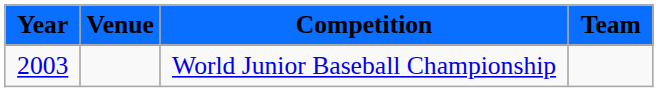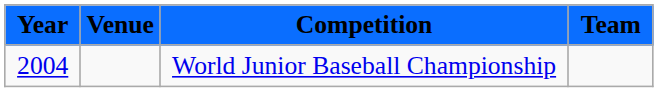World Junior Baseball Championship | Year: 2003 -> 2004
